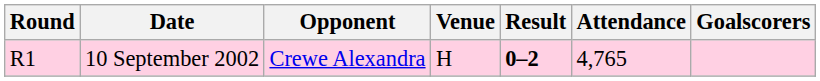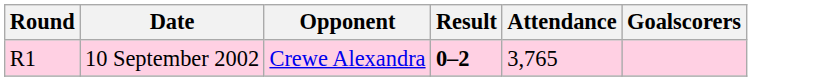- column: Venue | H
10 September 2002 | Attendance: 4,765 -> 3,765
